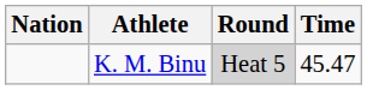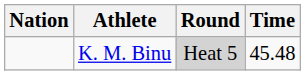K. M. Binu | Time: 45.47 -> 45.48
